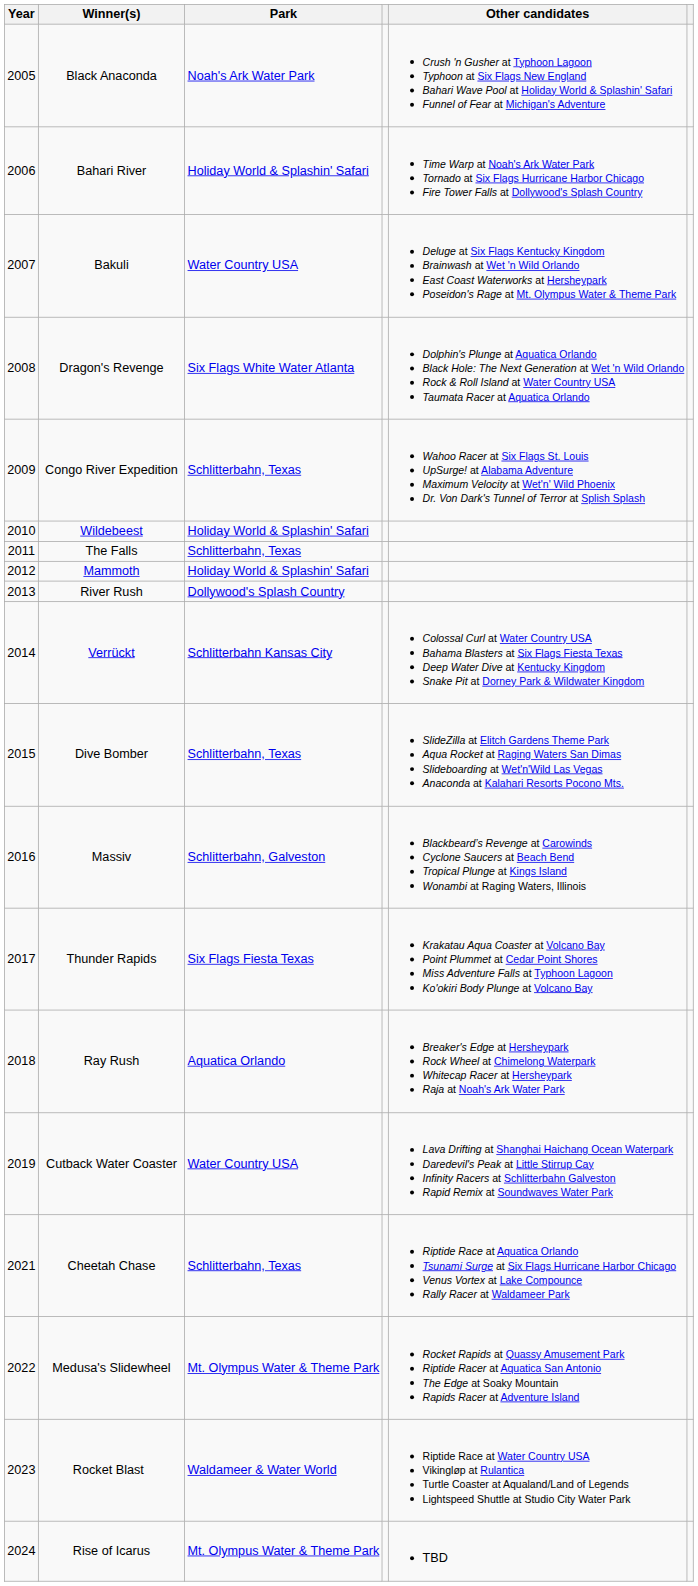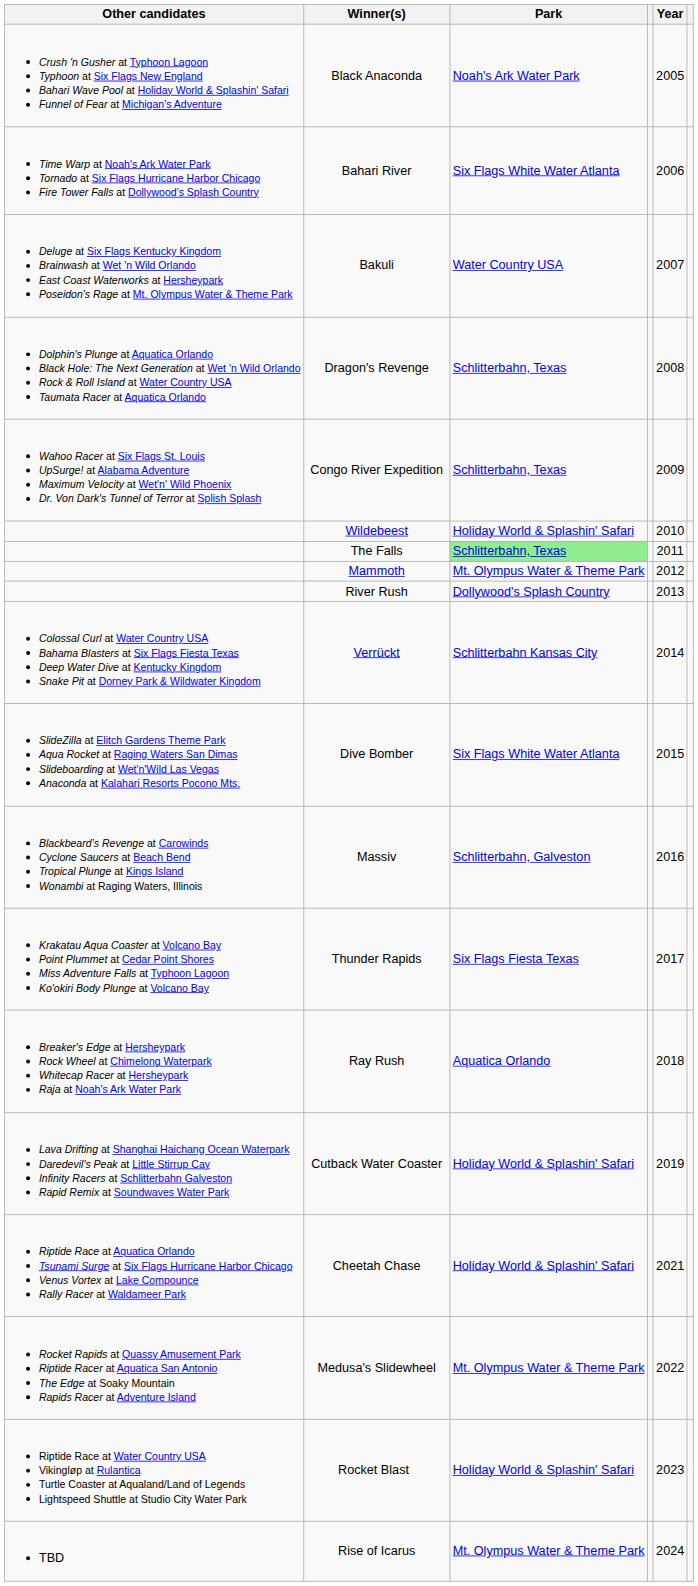columns swapped: Year <-> Other candidates
Bahari River | Park: Holiday World & Splashin' Safari -> Six Flags White Water Atlanta
Dragon's Revenge | Park: Six Flags White Water Atlanta -> Schlitterbahn, Texas
The Falls | Park: no background -> lightgreen background
Mammoth | Park: Holiday World & Splashin' Safari -> Mt. Olympus Water & Theme Park
Dive Bomber | Park: Schlitterbahn, Texas -> Six Flags White Water Atlanta
Cutback Water Coaster | Park: Water Country USA -> Holiday World & Splashin' Safari
Cheetah Chase | Park: Schlitterbahn, Texas -> Holiday World & Splashin' Safari
Rocket Blast | Park: Waldameer & Water World -> Holiday World & Splashin' Safari
